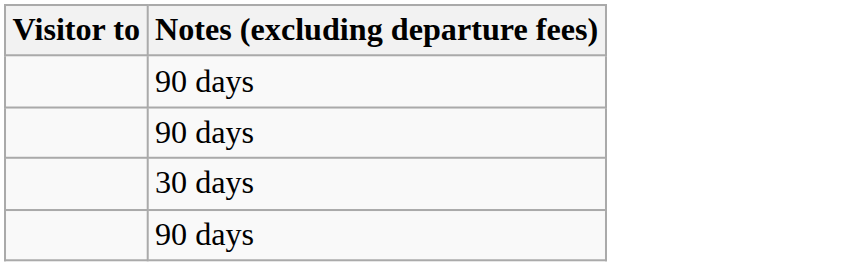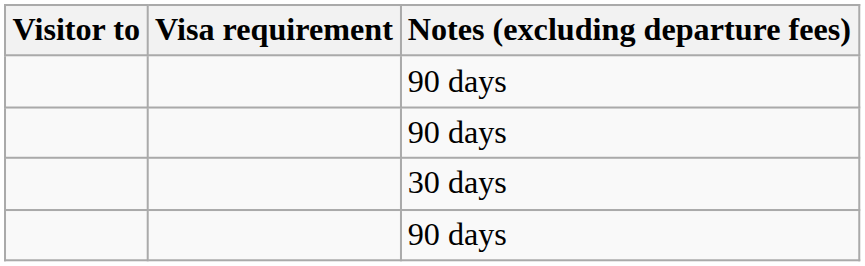+ column: Visa requirement
